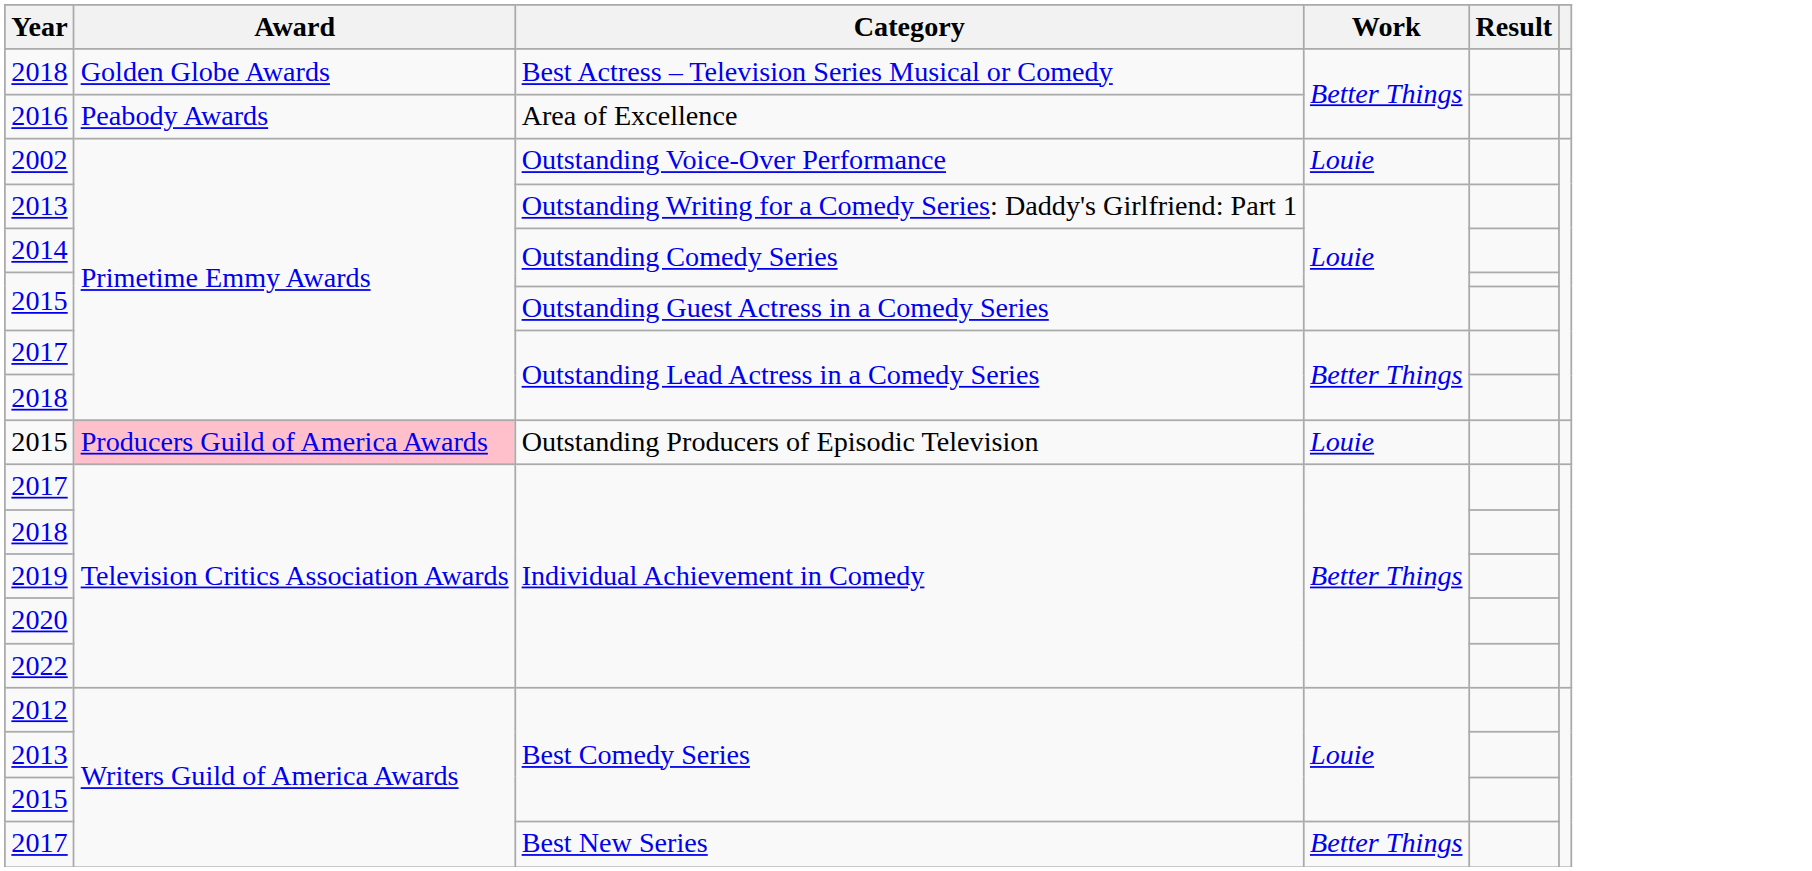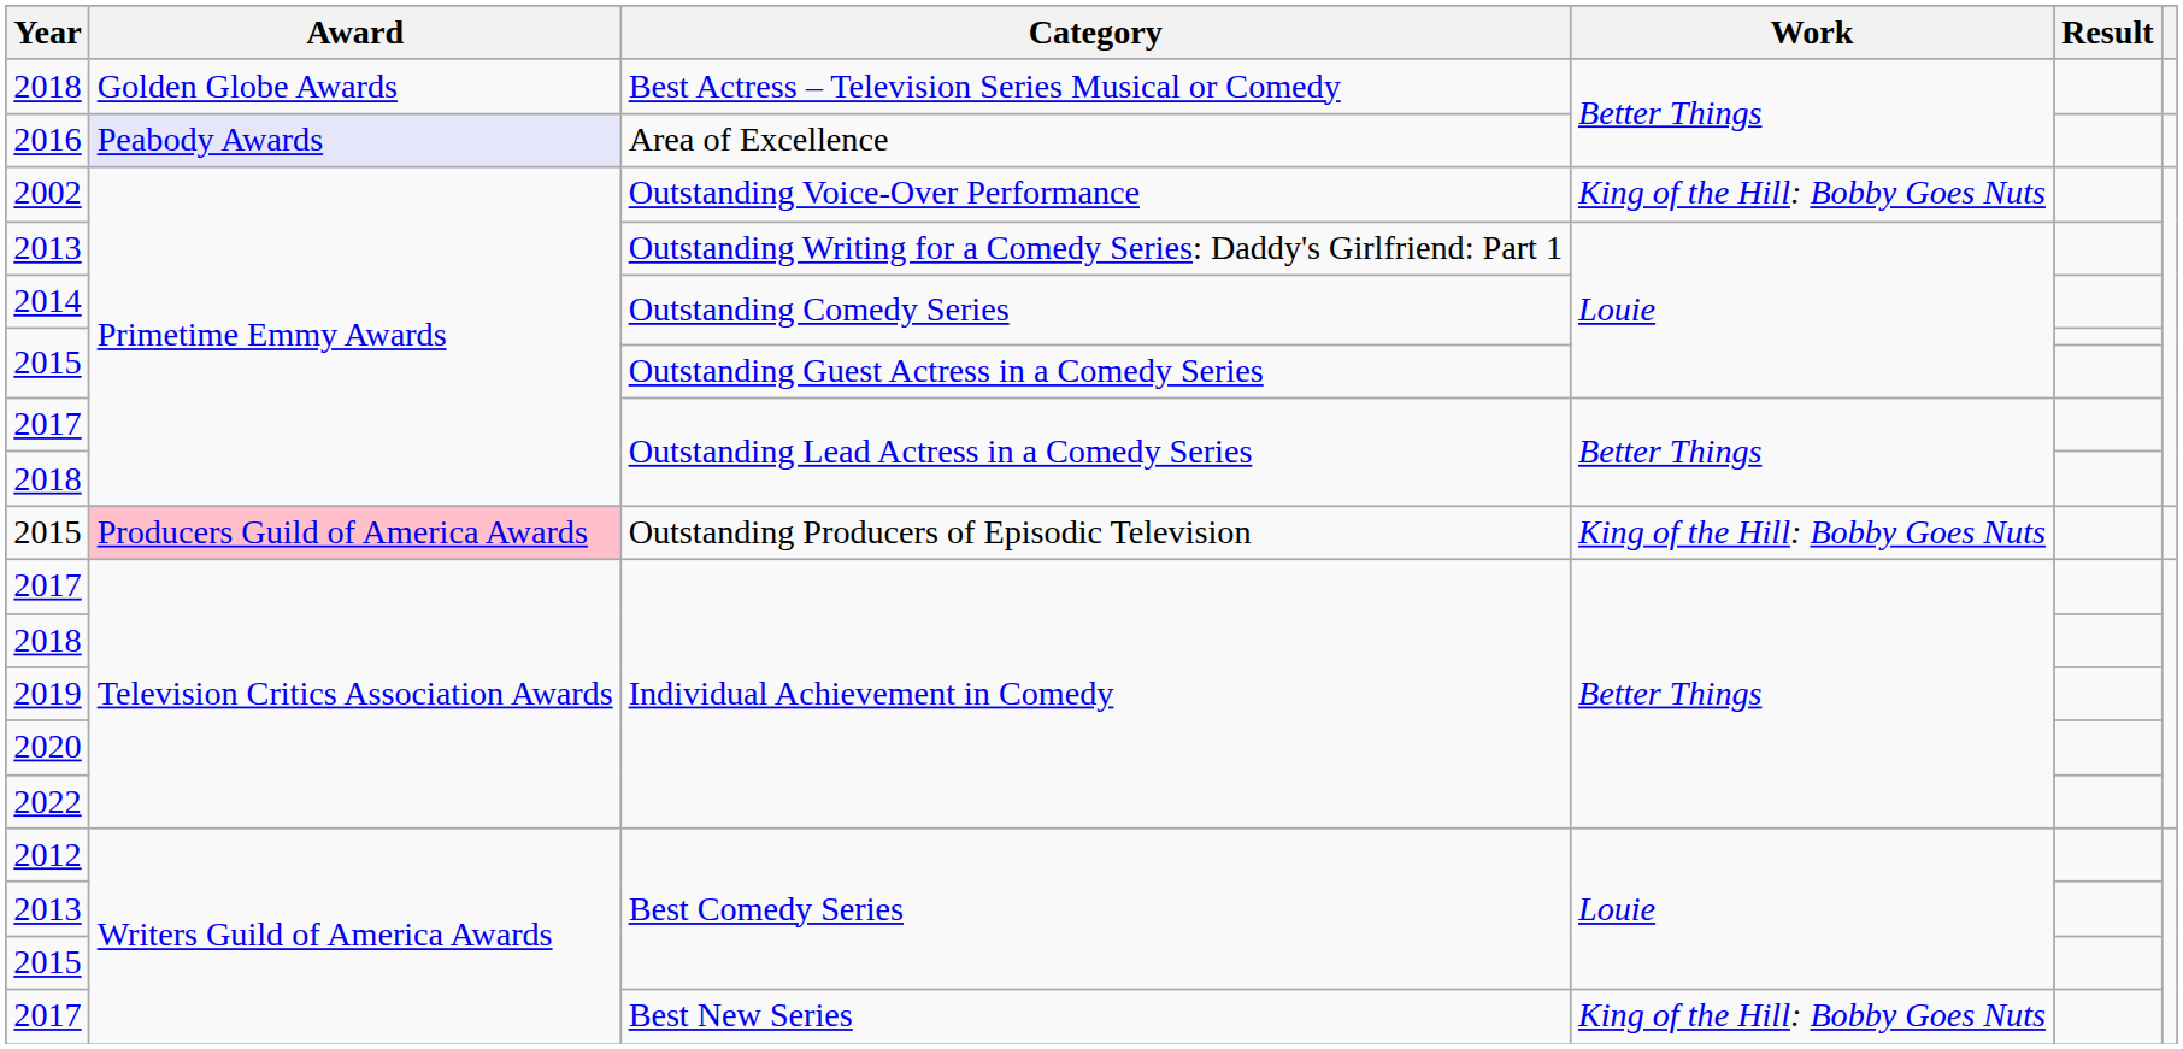2016 | Award: no background -> lavender background
2002 | Work: Louie -> King of the Hill: Bobby Goes Nuts
2015 / Outstanding Producers of Episodic Television | Work: Louie -> King of the Hill: Bobby Goes Nuts
2017 / Best New Series | Work: Better Things -> King of the Hill: Bobby Goes Nuts
